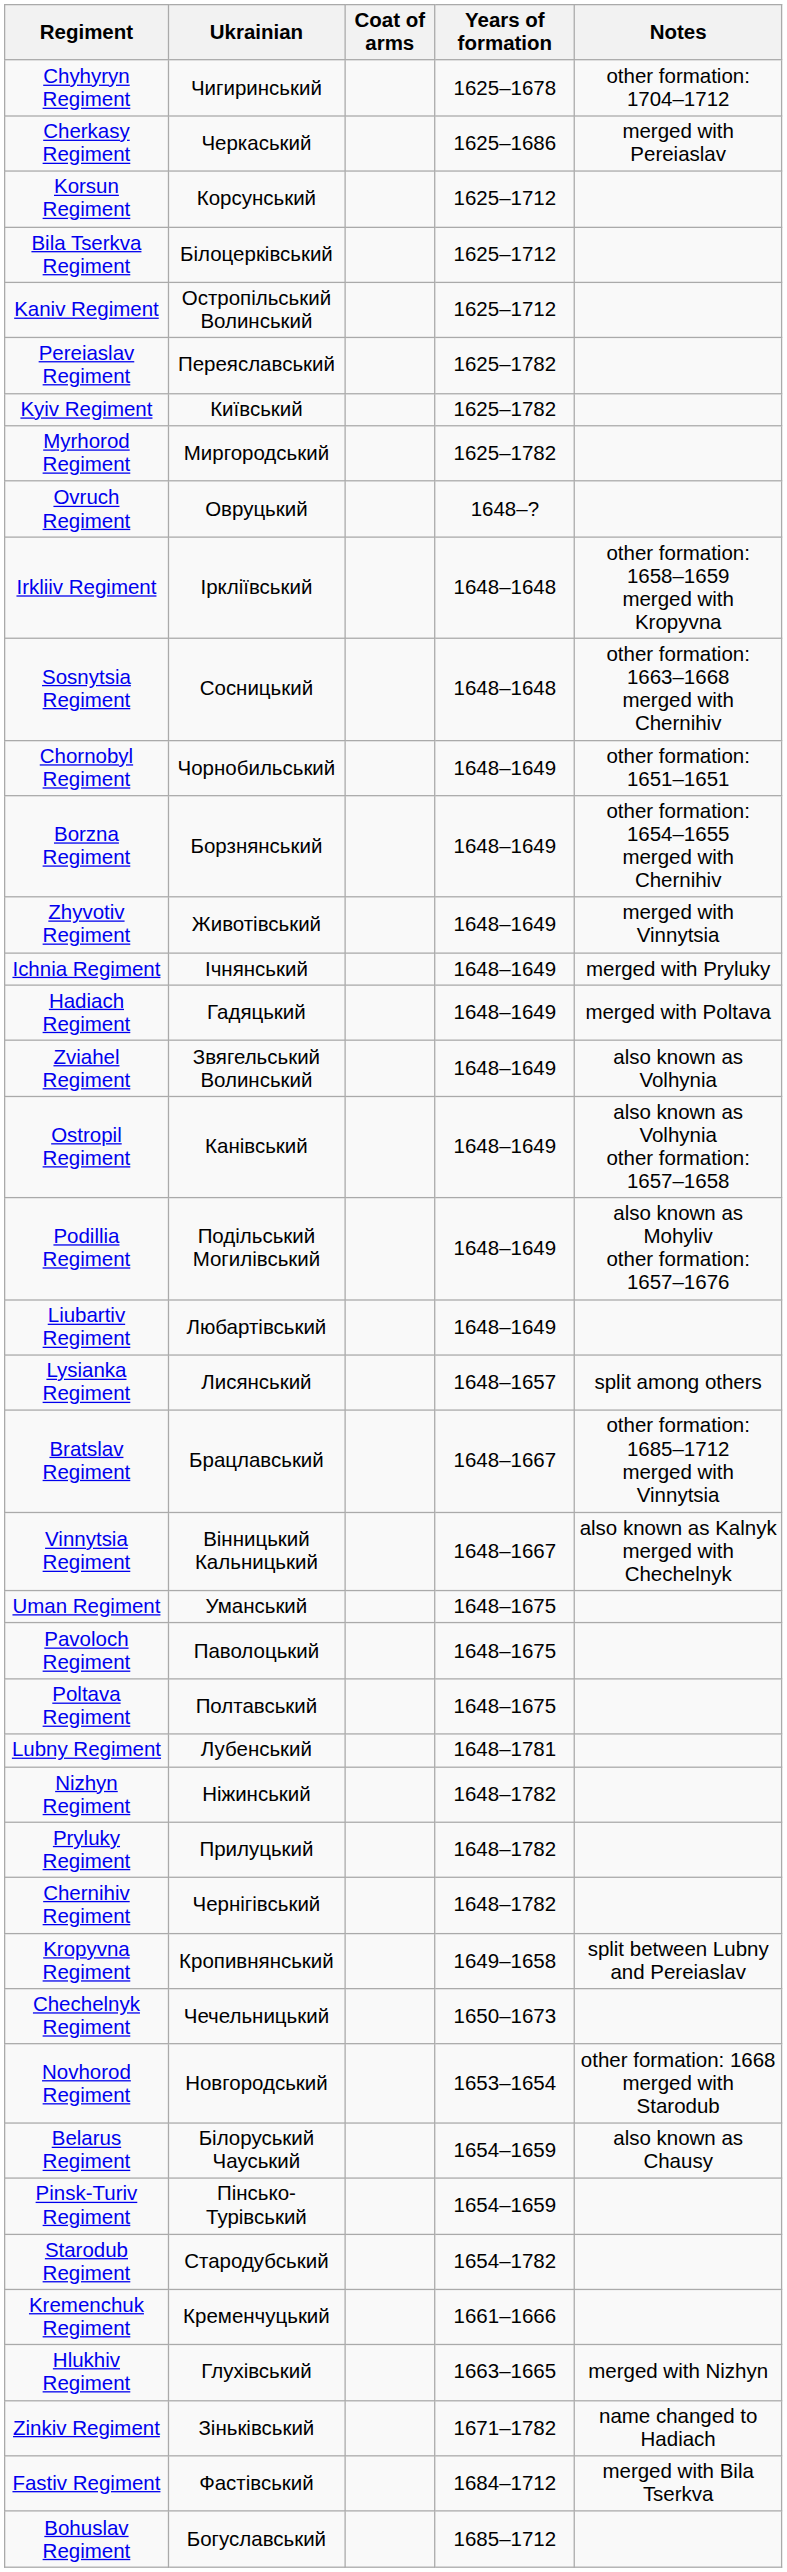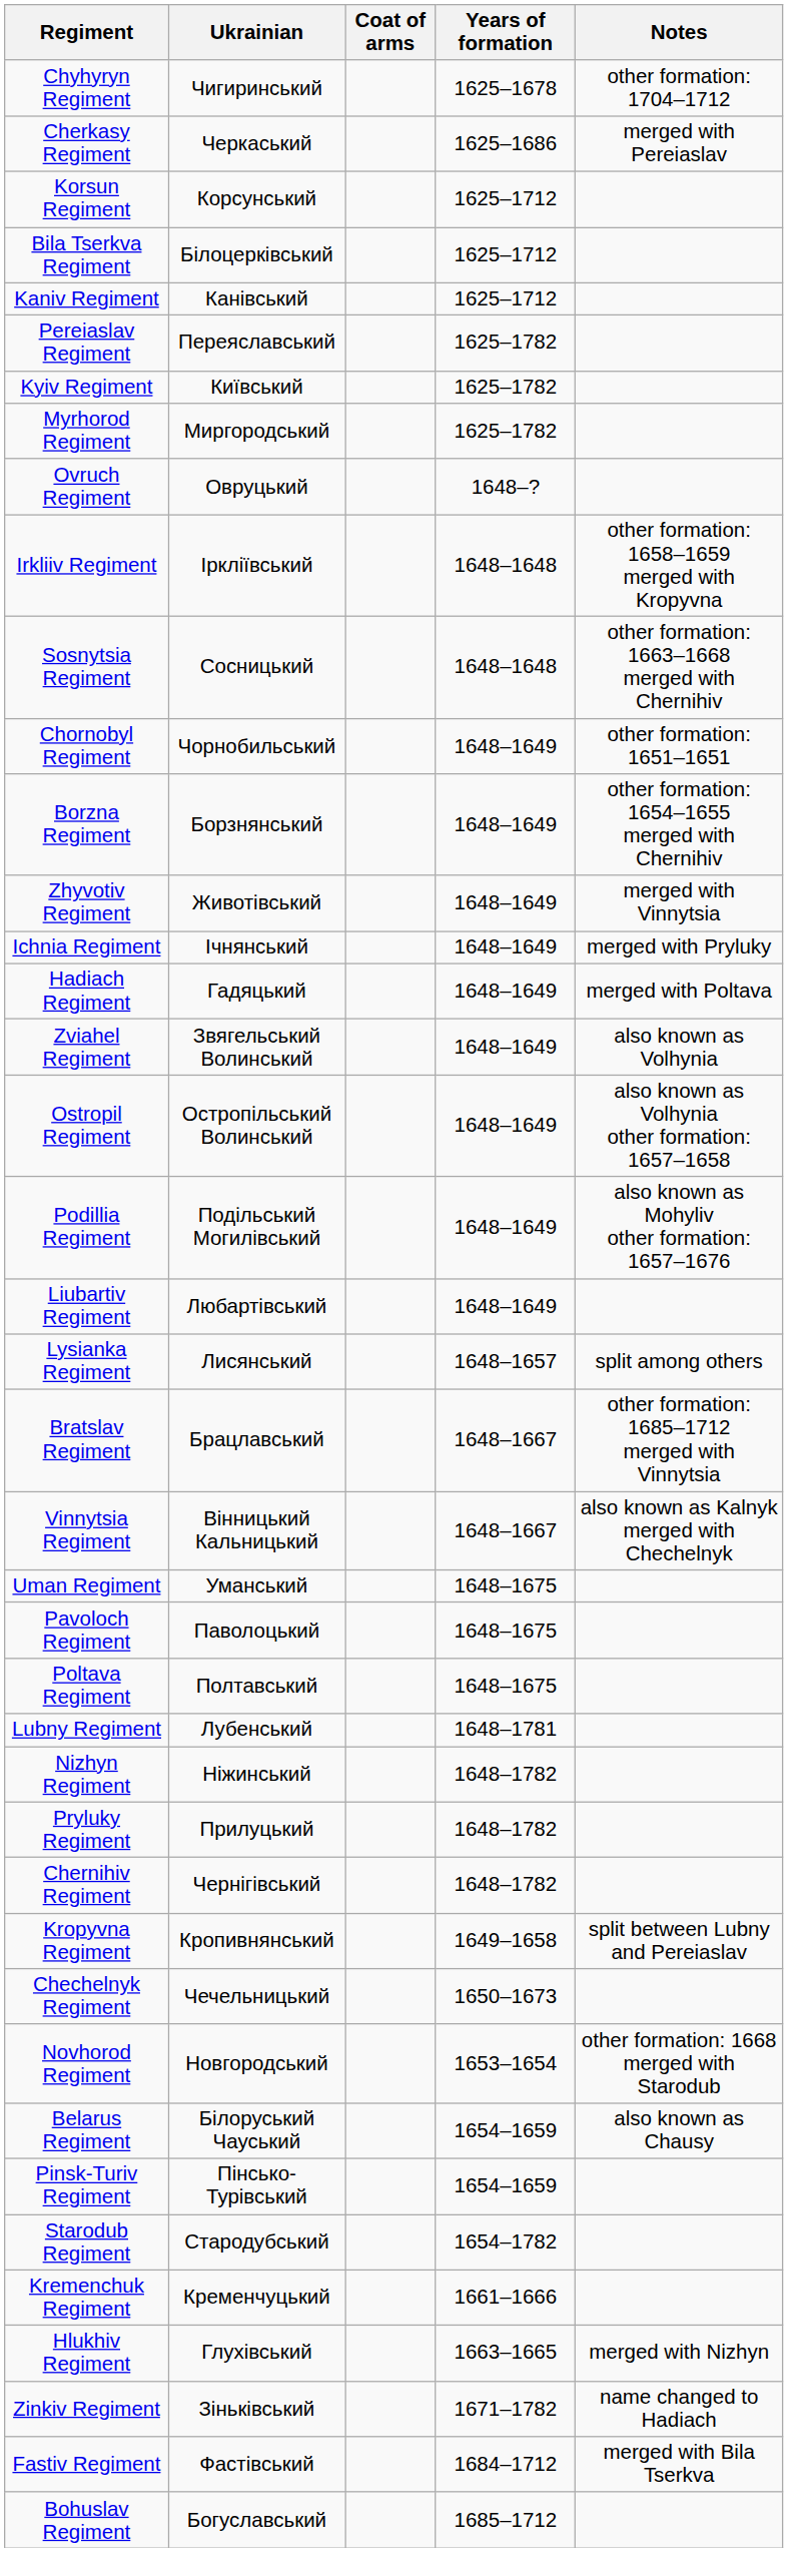Kaniv Regiment | Ukrainian: Остропільський Волинський -> Канівський
Ostropil Regiment | Ukrainian: Канівський -> Остропільський Волинський
